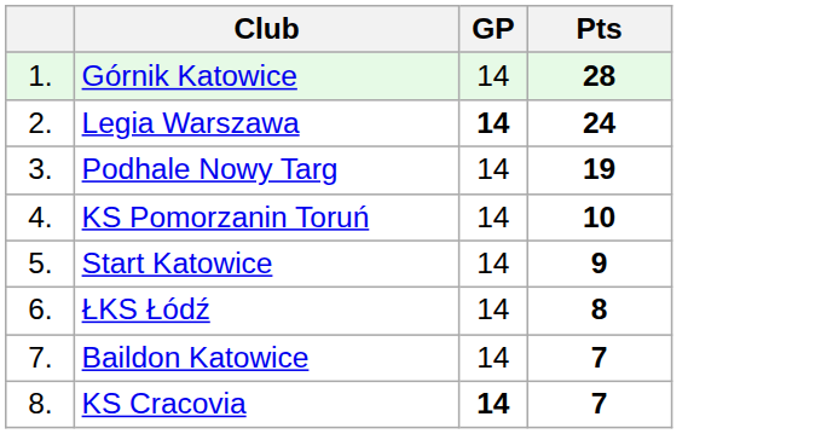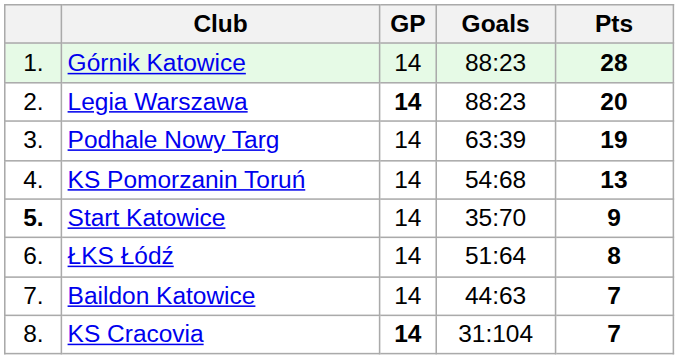+ column: Goals | 88:23 | 88:23 | 63:39 | 54:68 | 35:70 | 51:64 | 44:63 | 31:104
Legia Warszawa | Pts: 24 -> 20
KS Pomorzanin Toruń | Pts: 10 -> 13
Start Katowice | column 1: normal -> bold
